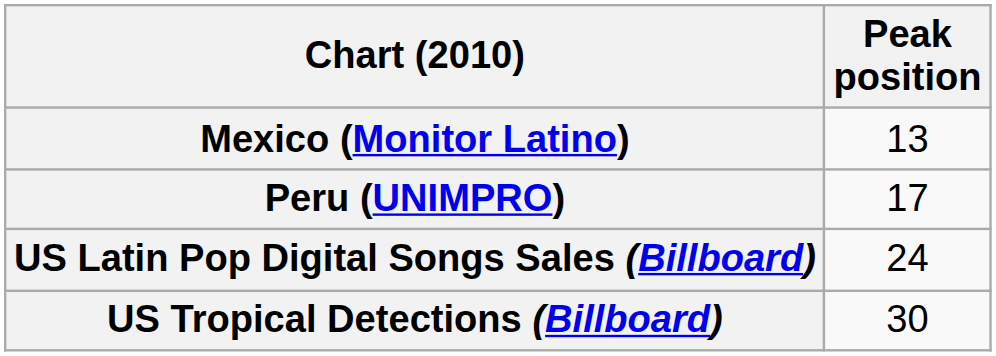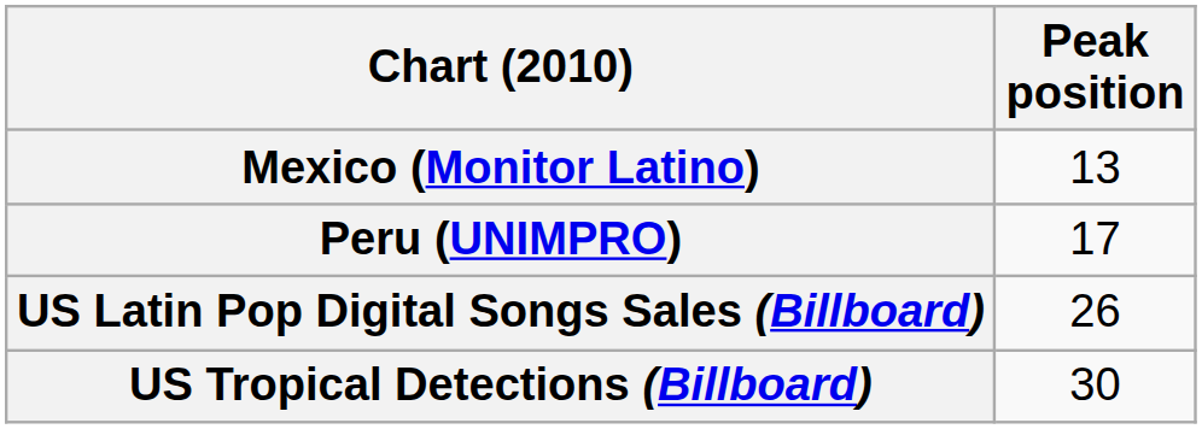US Latin Pop Digital Songs Sales (Billboard) | Peak position: 24 -> 26
